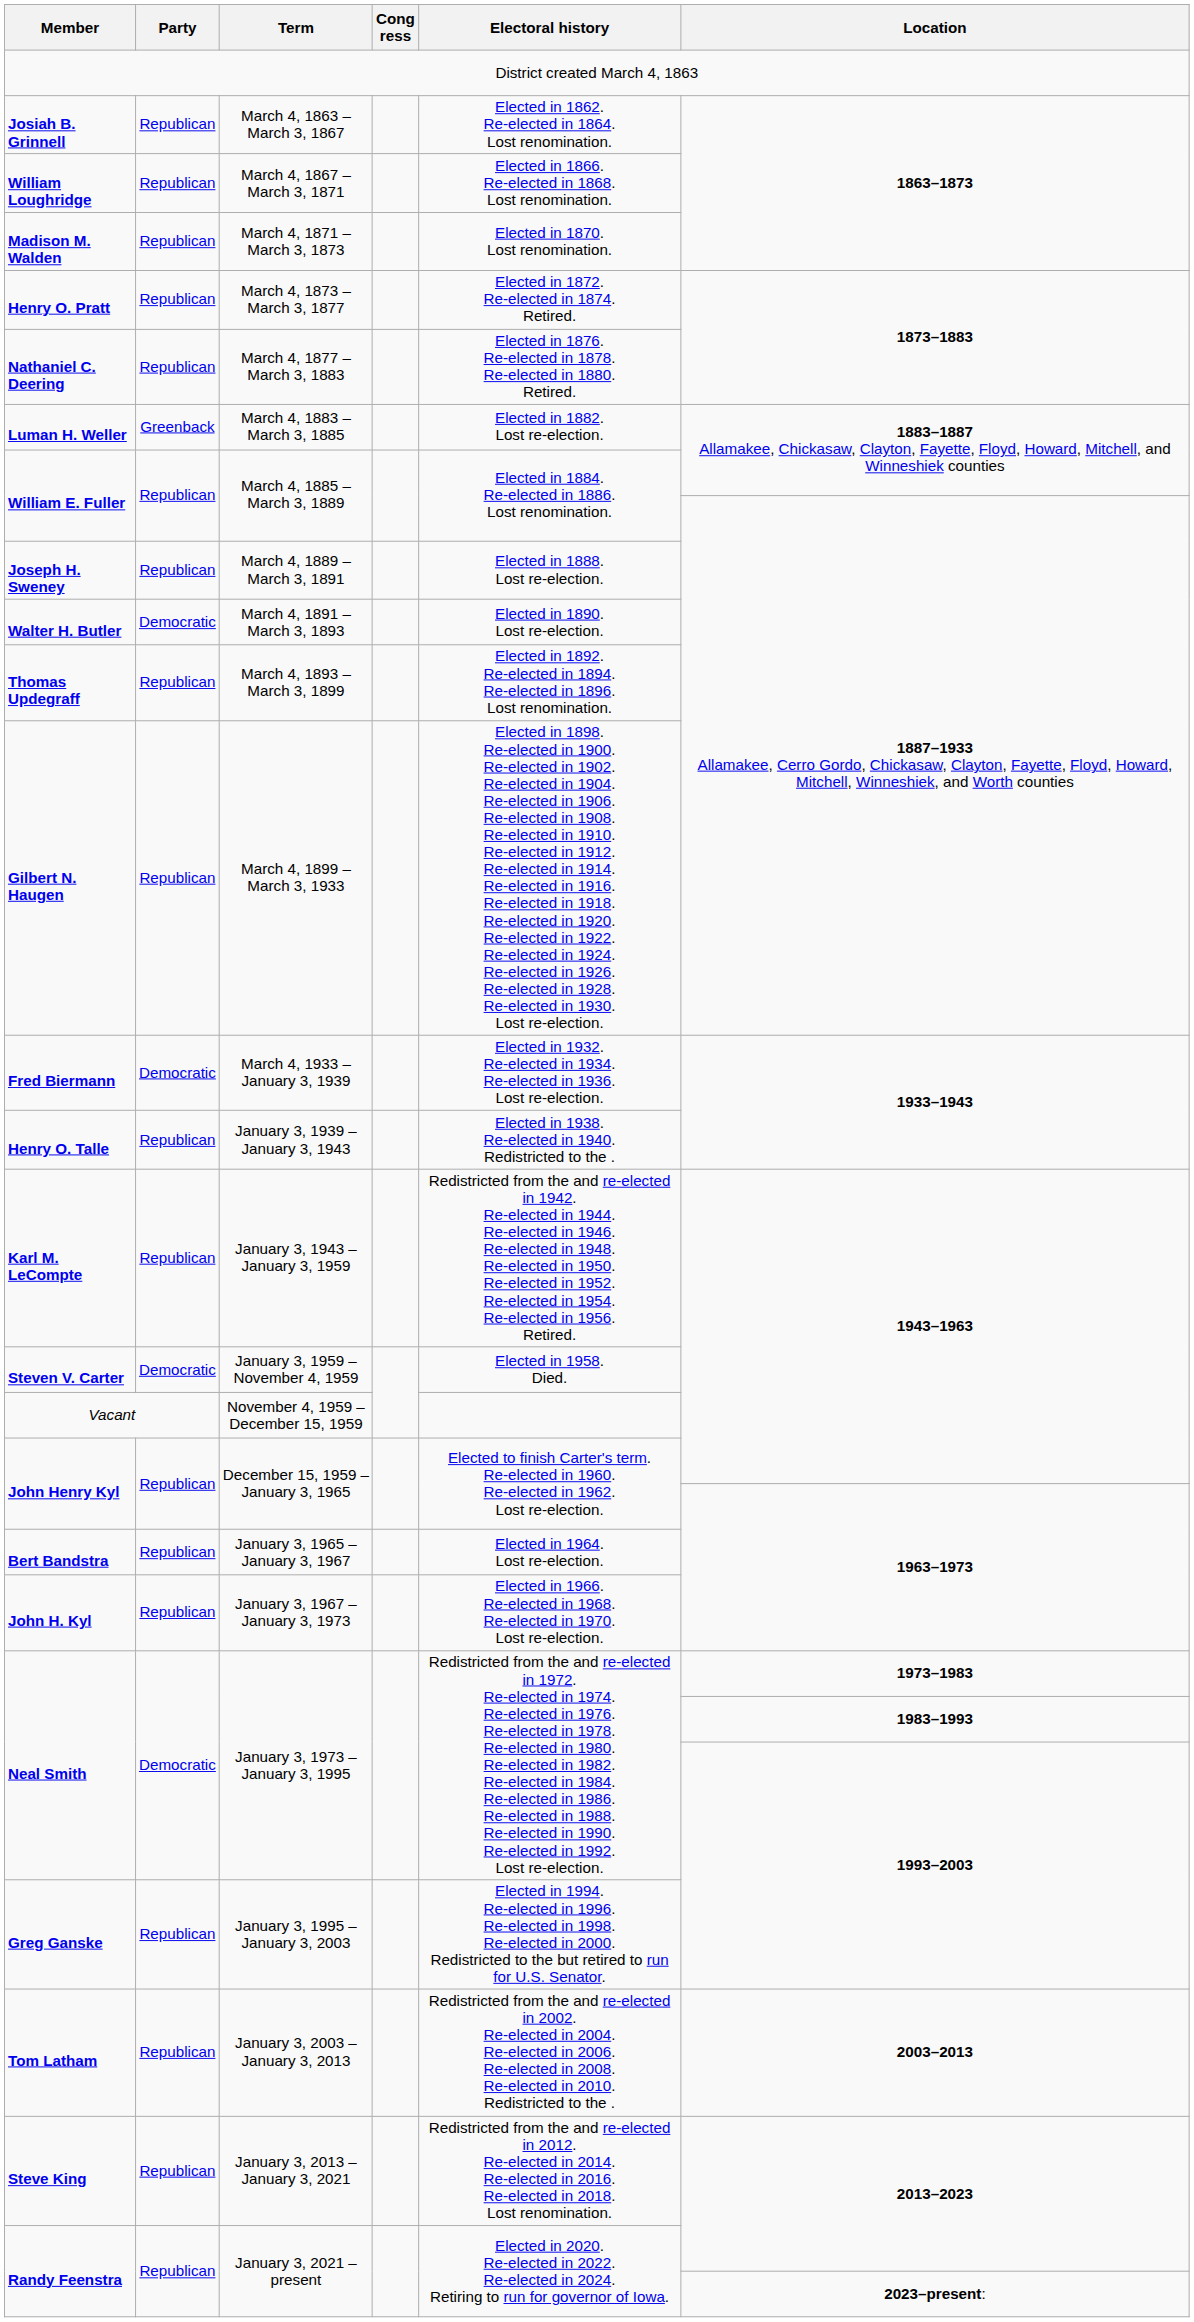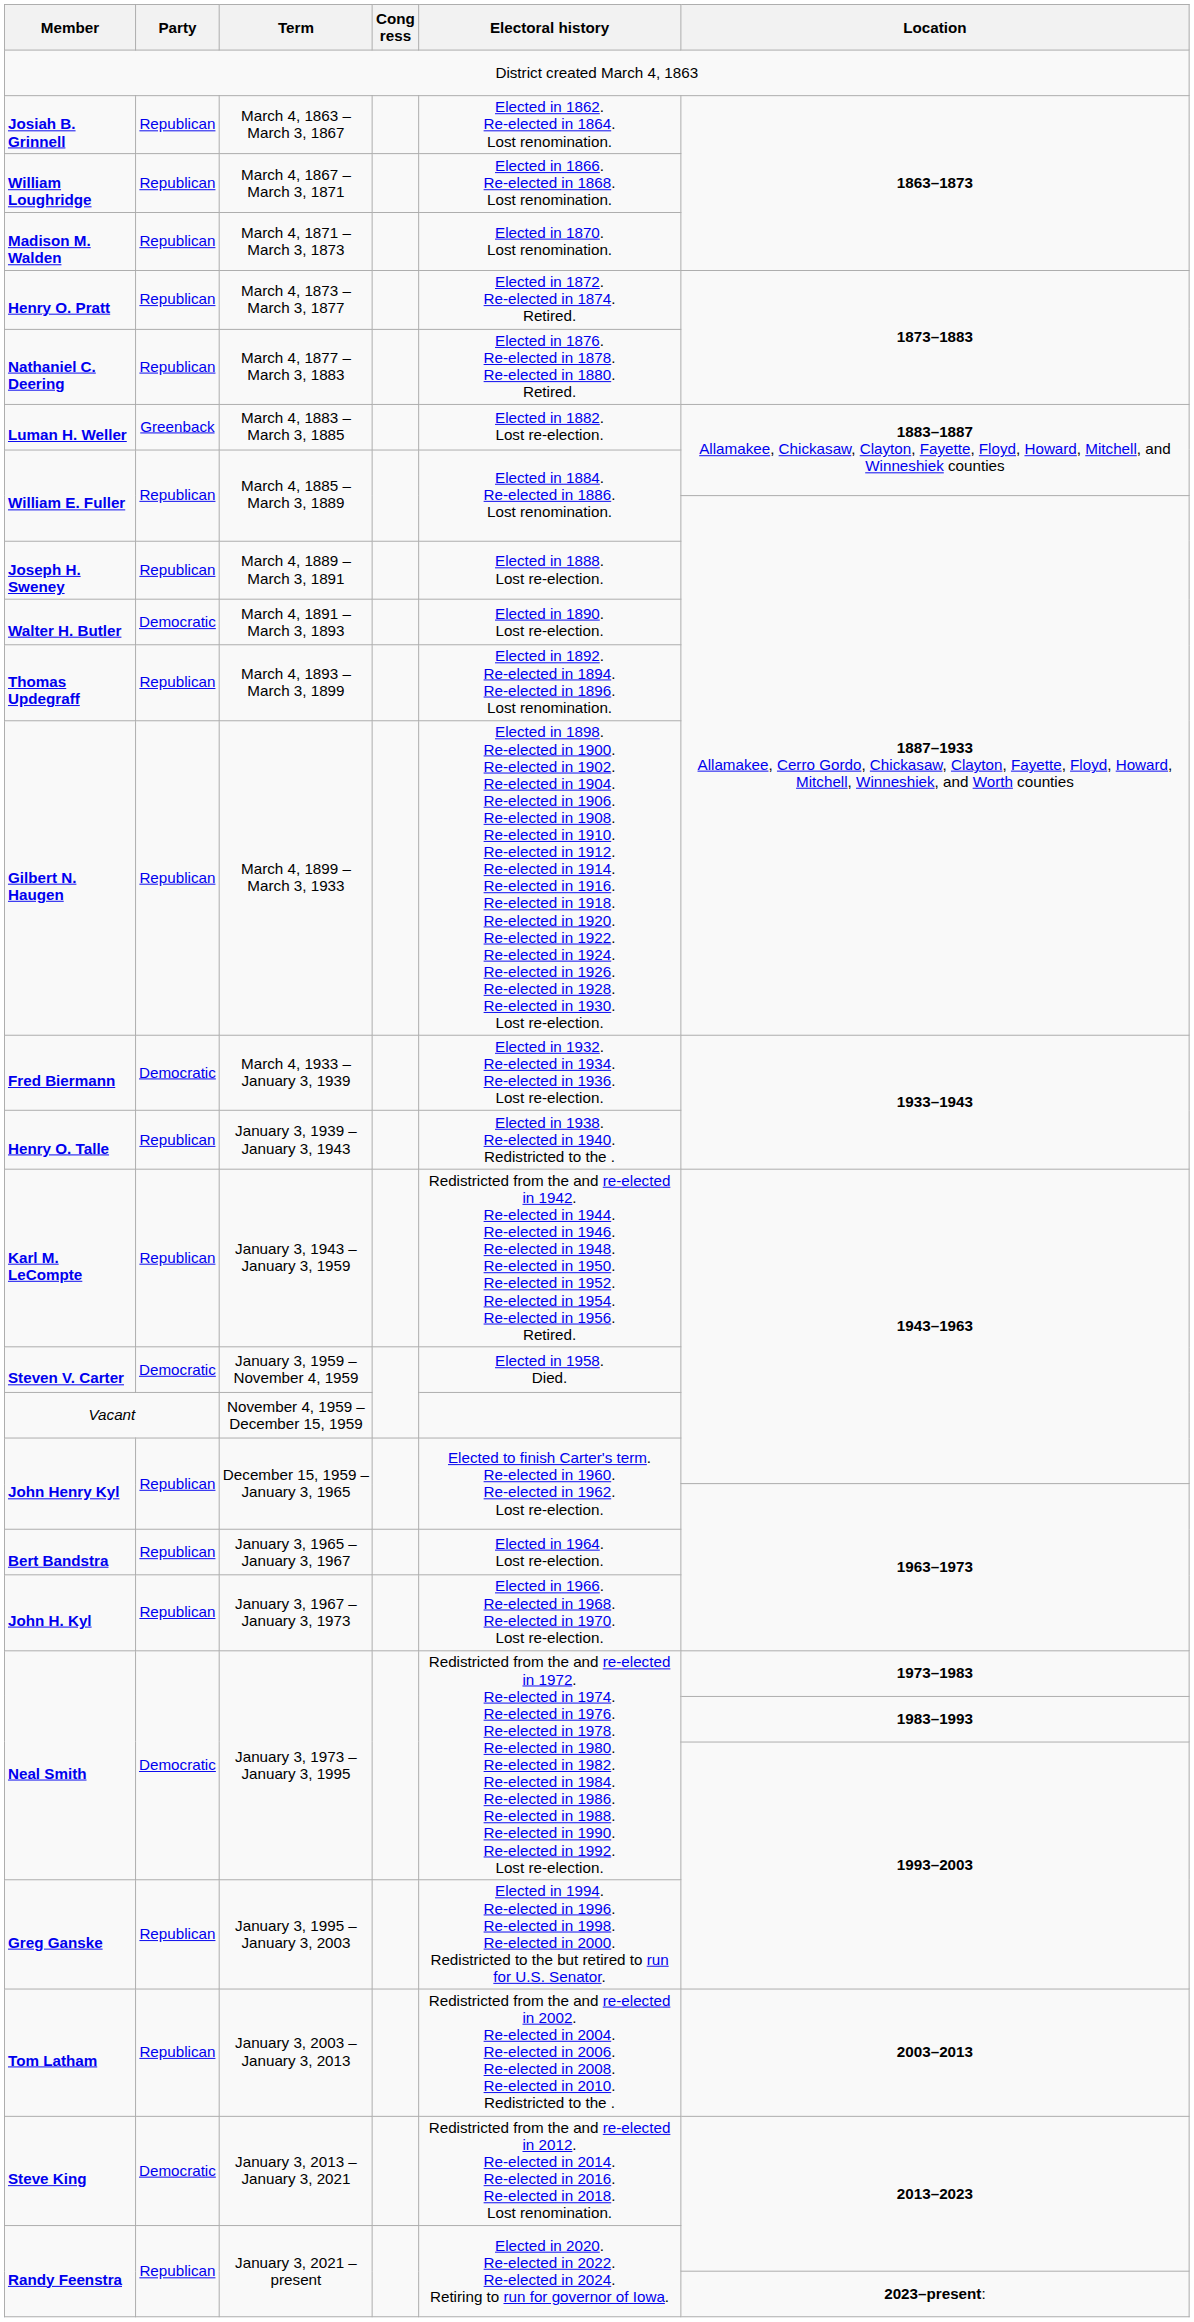Steve King | Party: Republican -> Democratic
